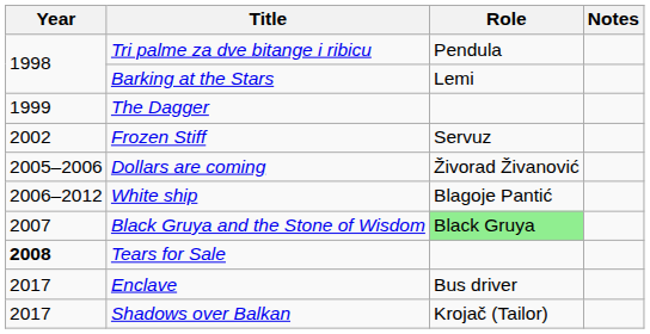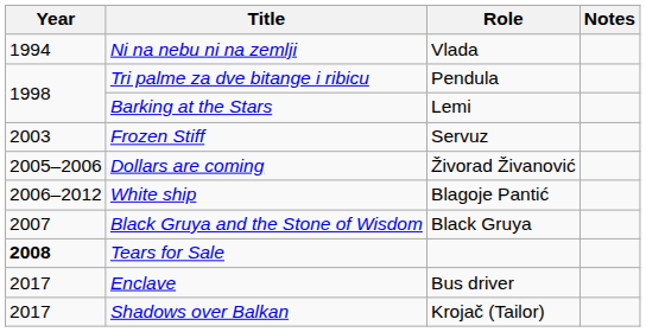+ row: 1994 | Ni na nebu ni na zemlji | Vlada
- row: 1999 | The Dagger
Frozen Stiff | Year: 2002 -> 2003
Black Gruya and the Stone of Wisdom | Role: lightgreen background -> no background
